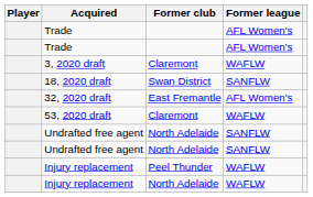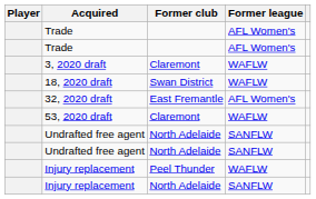18, 2020 draft | Former league: SANFLW -> WAFLW
Injury replacement / North Adelaide | Former league: WAFLW -> SANFLW
